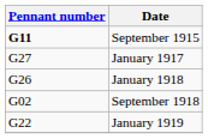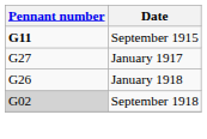September 1918 | Pennant number: no background -> lightgrey background
- row: G22 | January 1919
